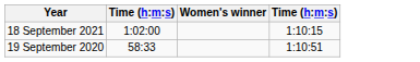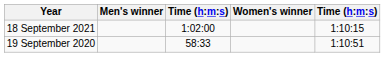+ column: Men's winner
